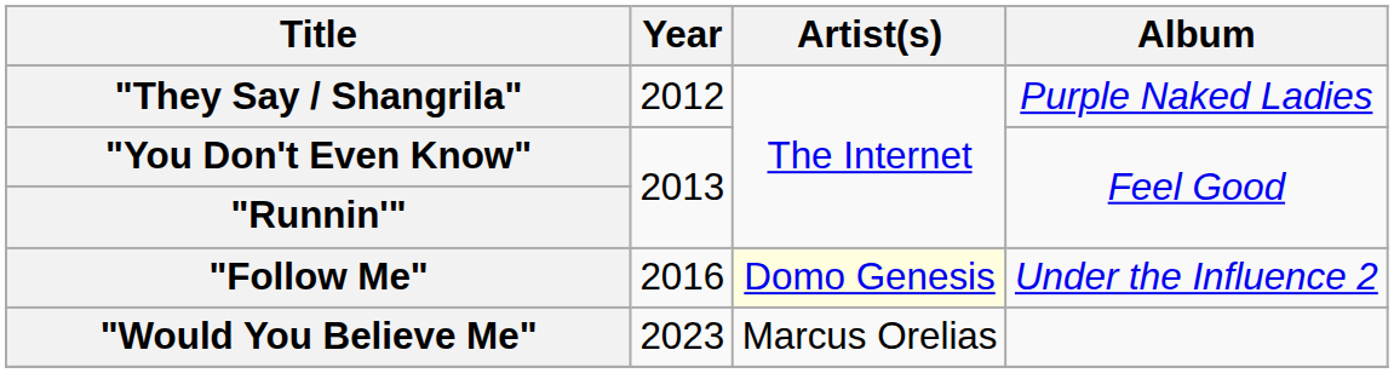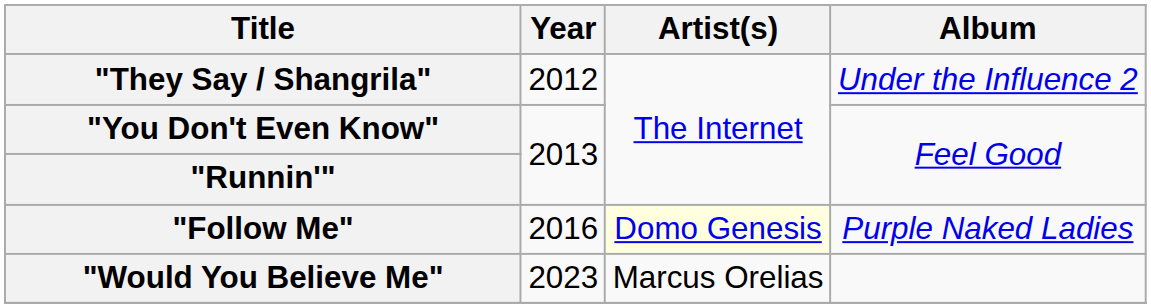"They Say / Shangrila" | Album: Purple Naked Ladies -> Under the Influence 2
"Follow Me" | Album: Under the Influence 2 -> Purple Naked Ladies
